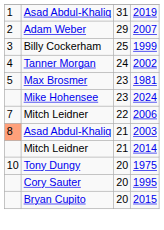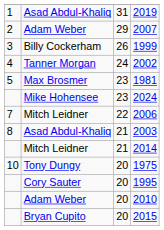1999 | column 3: 25 -> 26
2003 | column 1: lightsalmon background -> no background
+ row: Adam Weber | 20 | 2010
